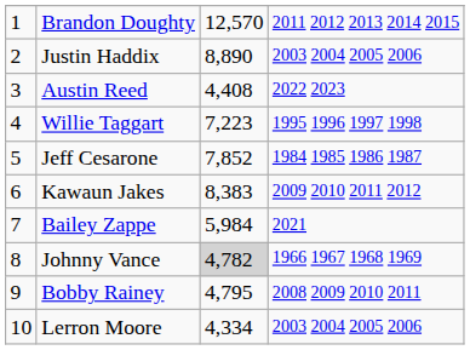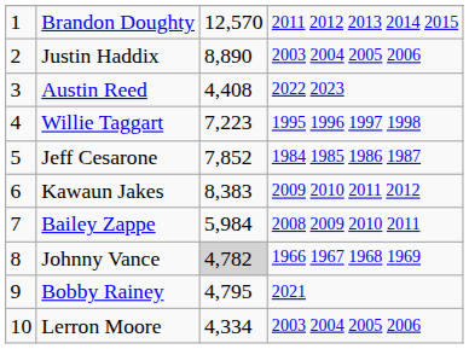Bailey Zappe | column 4: 2021 -> 2008 2009 2010 2011
Bobby Rainey | column 4: 2008 2009 2010 2011 -> 2021
